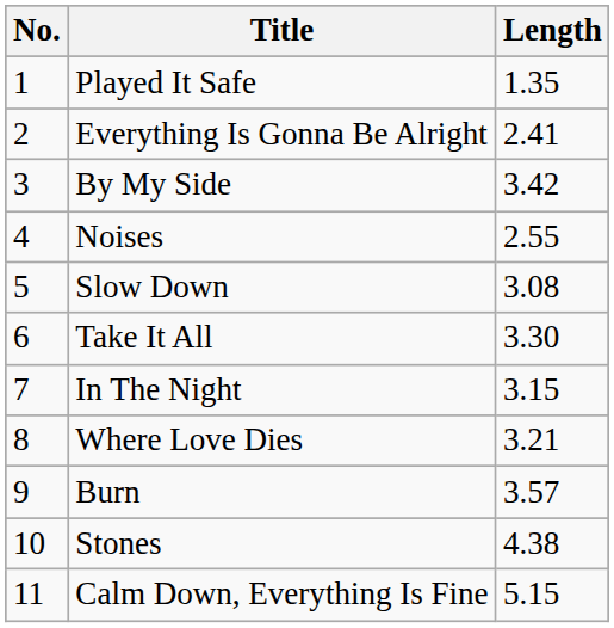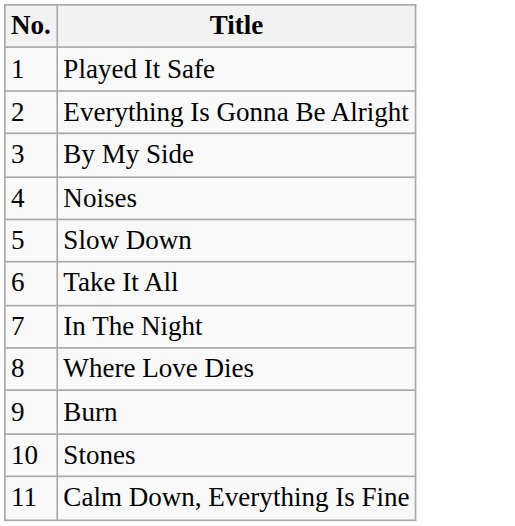- column: Length | 1.35 | 2.41 | 3.42 | 2.55 | 3.08 | 3.30 | 3.15 | 3.21 | 3.57 | 4.38 | 5.15
